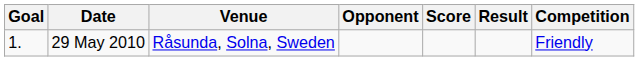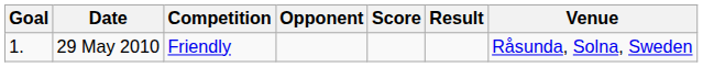columns swapped: Venue <-> Competition
